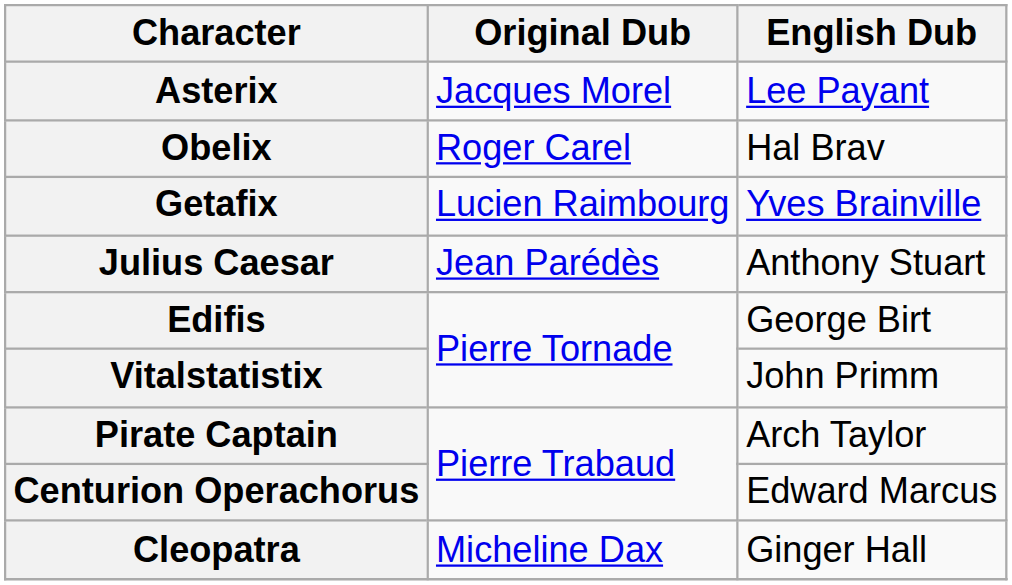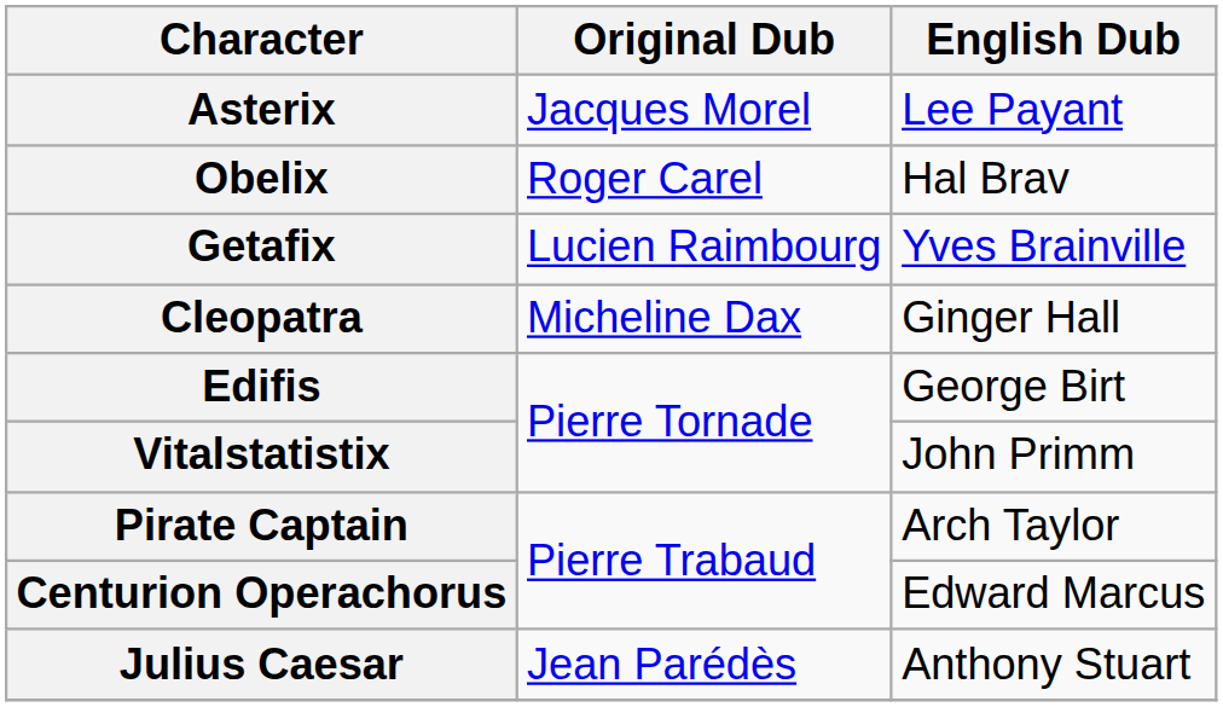rows swapped: Julius Caesar <-> Cleopatra
